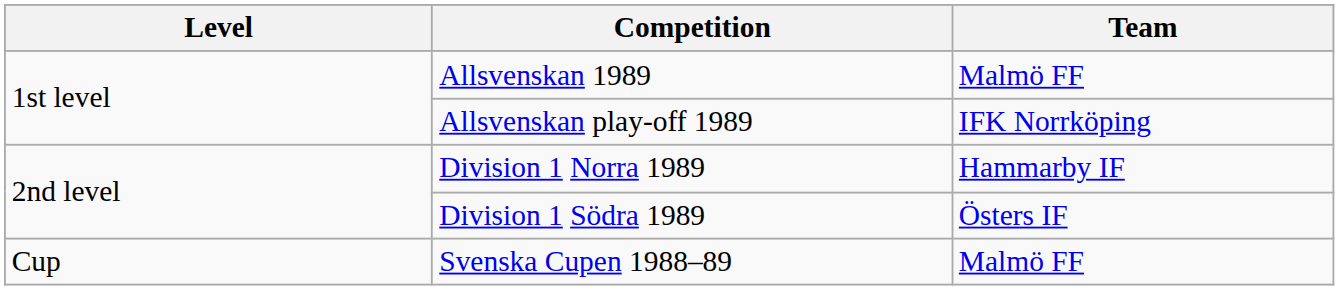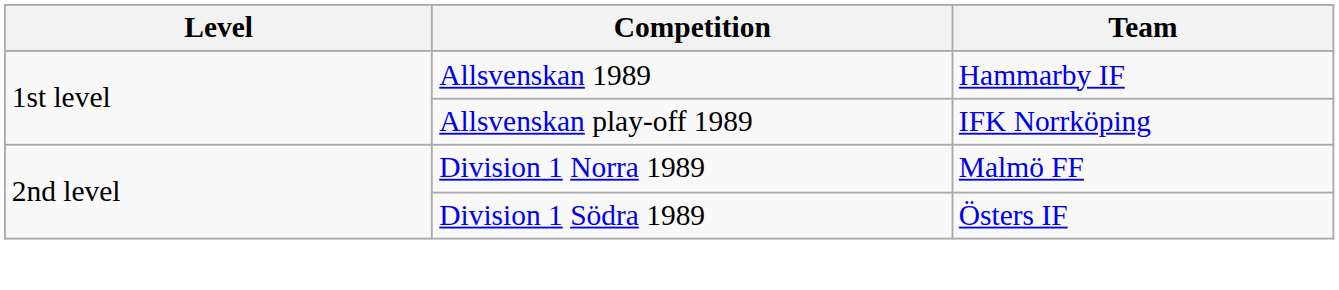Allsvenskan 1989 | Team: Malmö FF -> Hammarby IF
Division 1 Norra 1989 | Team: Hammarby IF -> Malmö FF
- row: Cup | Svenska Cupen 1988–89 | Malmö FF
